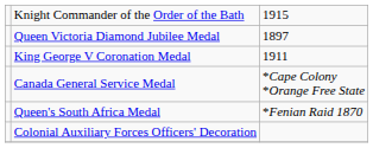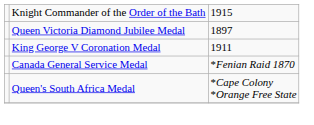Canada General Service Medal | column 3: *Cape Colony *Orange Free State -> *Fenian Raid 1870
Queen's South Africa Medal | column 3: *Fenian Raid 1870 -> *Cape Colony *Orange Free State
- row: Colonial Auxiliary Forces Officers' Decoration
